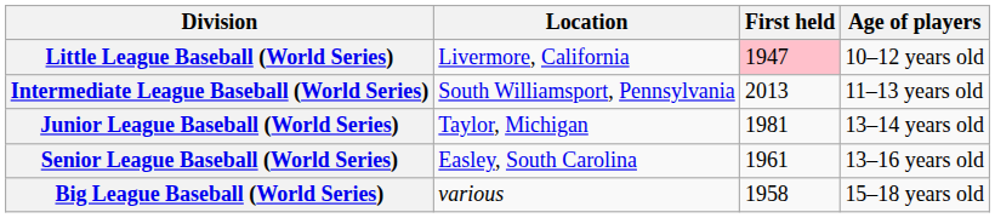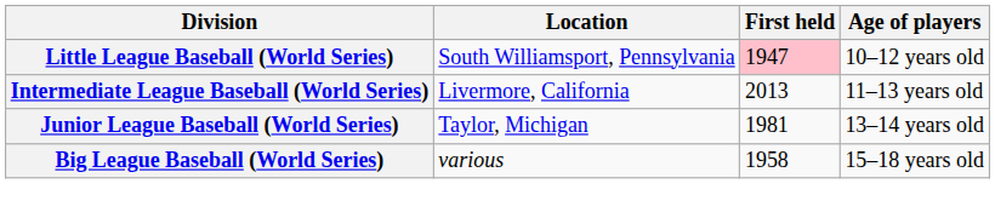Little League Baseball (World Series) | Location: Livermore, California -> South Williamsport, Pennsylvania
Intermediate League Baseball (World Series) | Location: South Williamsport, Pennsylvania -> Livermore, California
- row: Senior League Baseball (World Series) | Easley, South Carolina | 1961 | 13–16 years old
